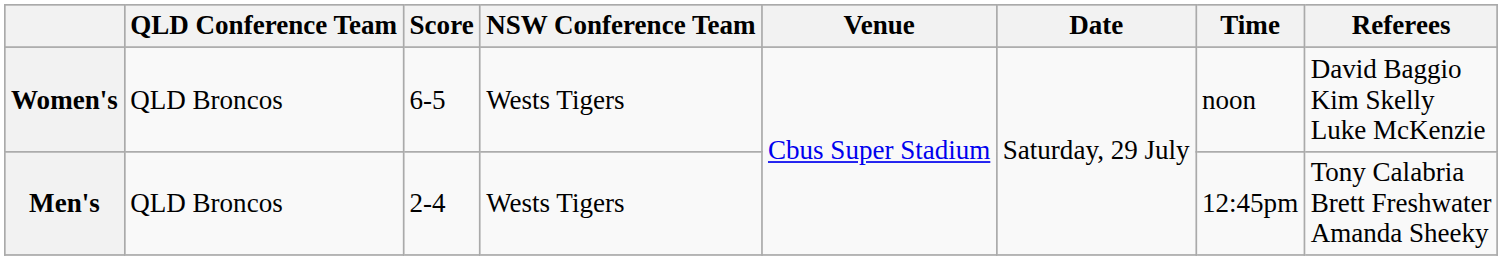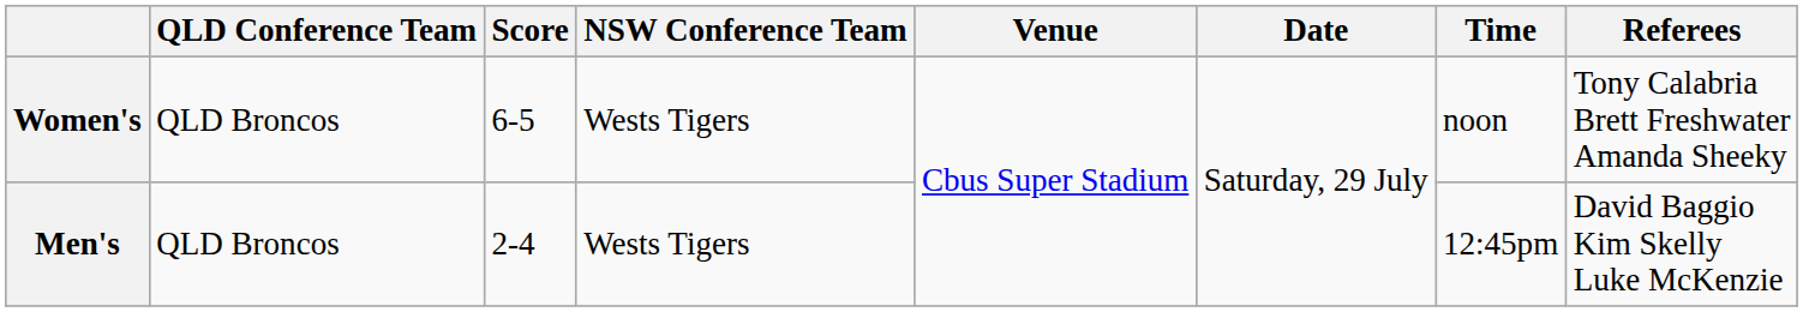Women's | Referees: David Baggio Kim Skelly Luke McKenzie -> Tony Calabria Brett Freshwater Amanda Sheeky
Men's | Referees: Tony Calabria Brett Freshwater Amanda Sheeky -> David Baggio Kim Skelly Luke McKenzie
